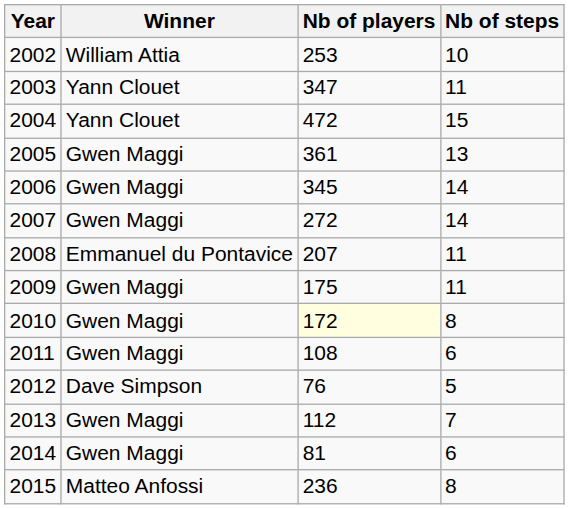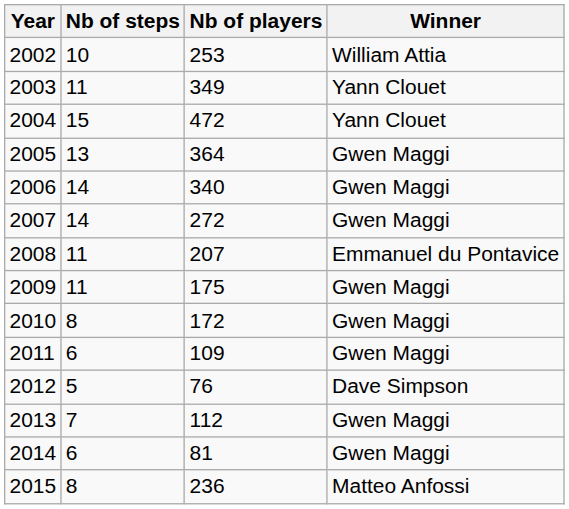columns swapped: Nb of steps <-> Winner
2003 | Nb of players: 347 -> 349
2005 | Nb of players: 361 -> 364
2006 | Nb of players: 345 -> 340
2010 | Nb of players: lightyellow background -> no background
2011 | Nb of players: 108 -> 109
